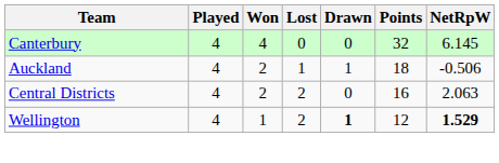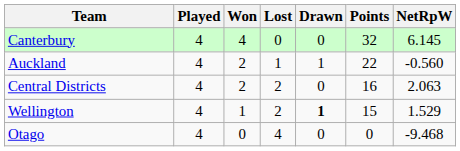Auckland | Points: 18 -> 22
Auckland | NetRpW: -0.506 -> -0.560
Wellington | Points: 12 -> 15
Wellington | NetRpW: bold -> normal
+ row: Otago | 4 | 0 | 4 | 0 | 0 | -9.468
